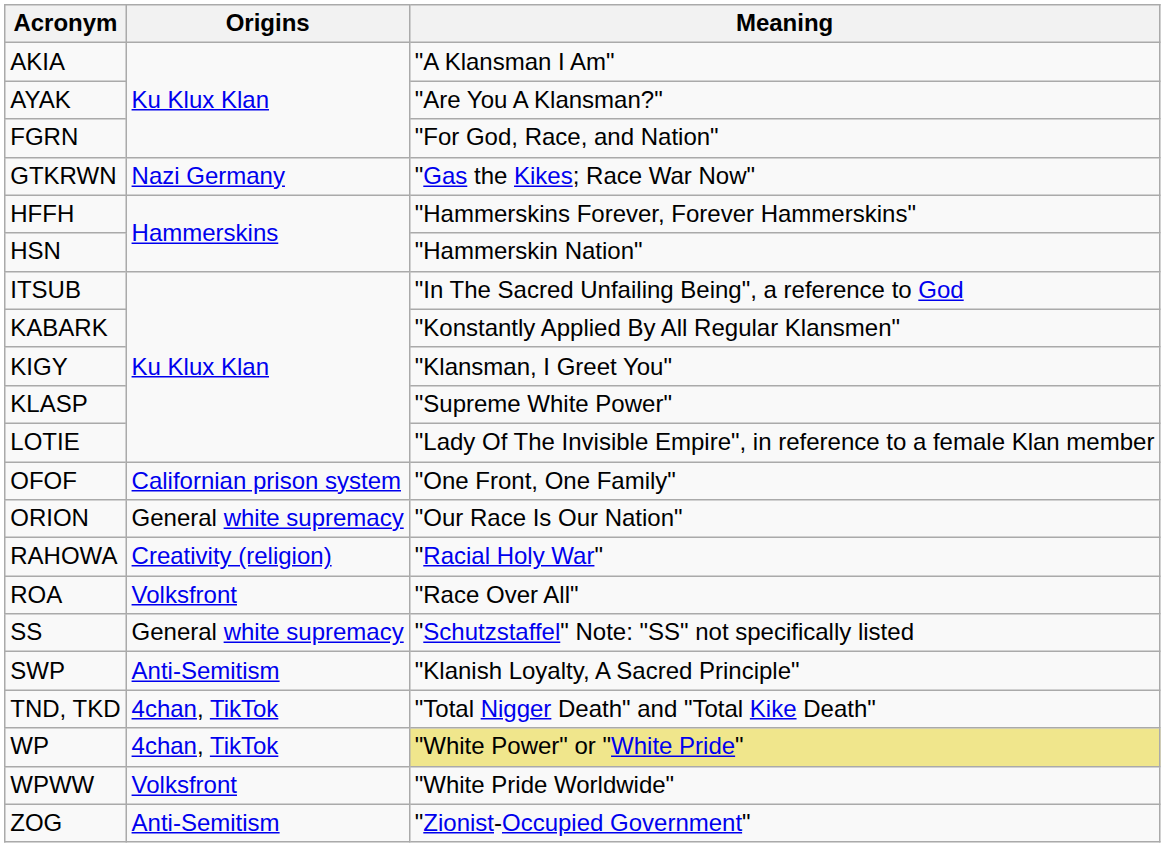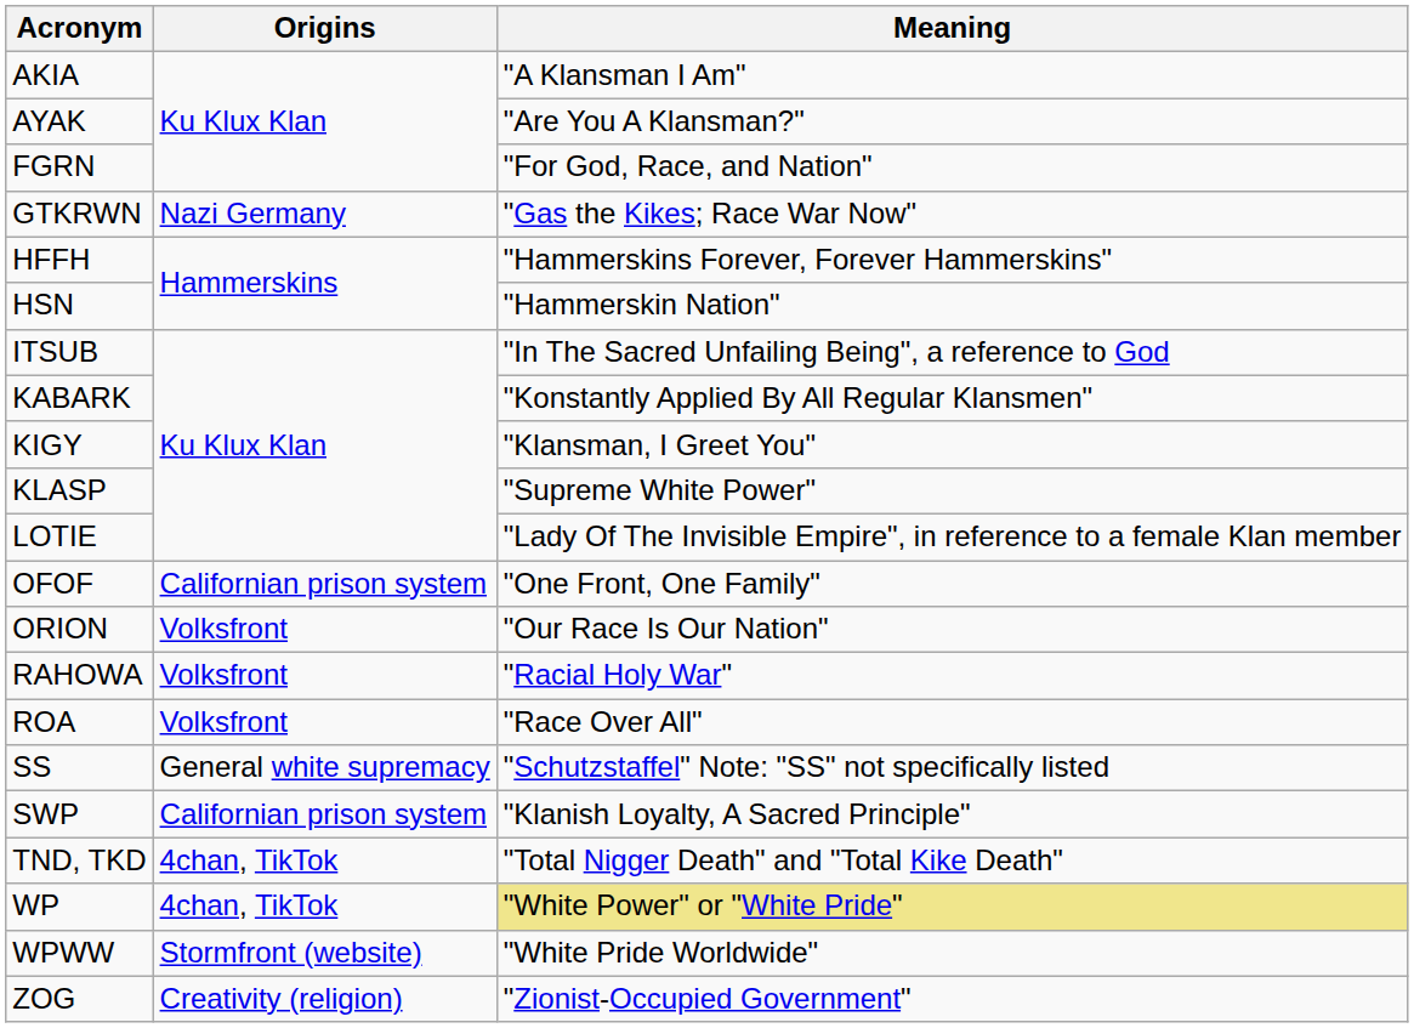ORION | Origins: General white supremacy -> Volksfront
RAHOWA | Origins: Creativity (religion) -> Volksfront
SWP | Origins: Anti-Semitism -> Californian prison system
WPWW | Origins: Volksfront -> Stormfront (website)
ZOG | Origins: Anti-Semitism -> Creativity (religion)
